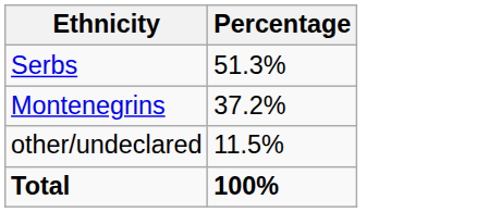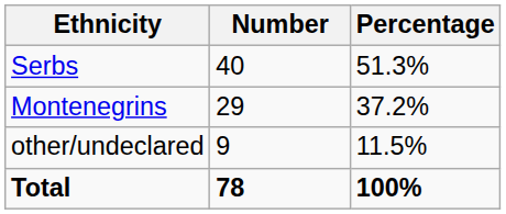+ column: Number | 40 | 29 | 9 | 78
